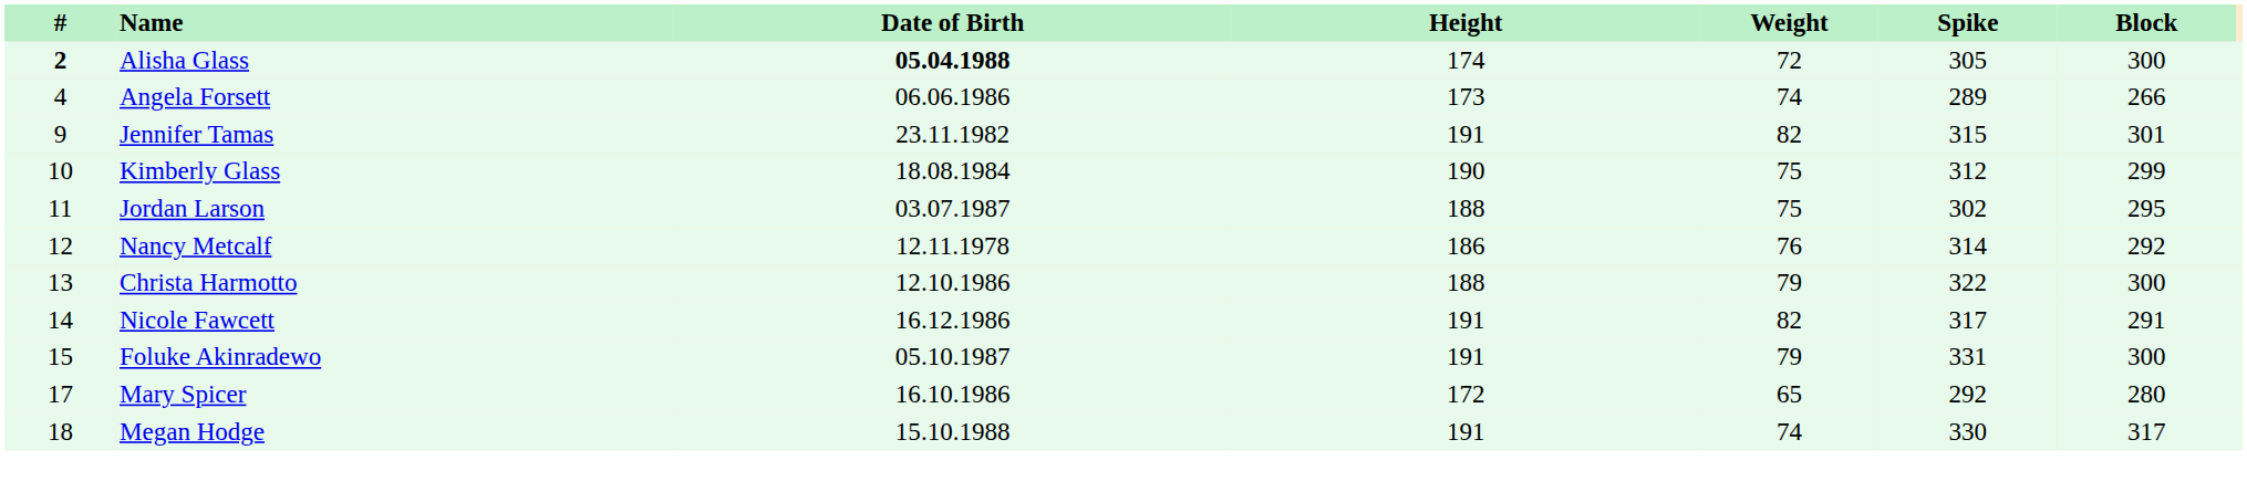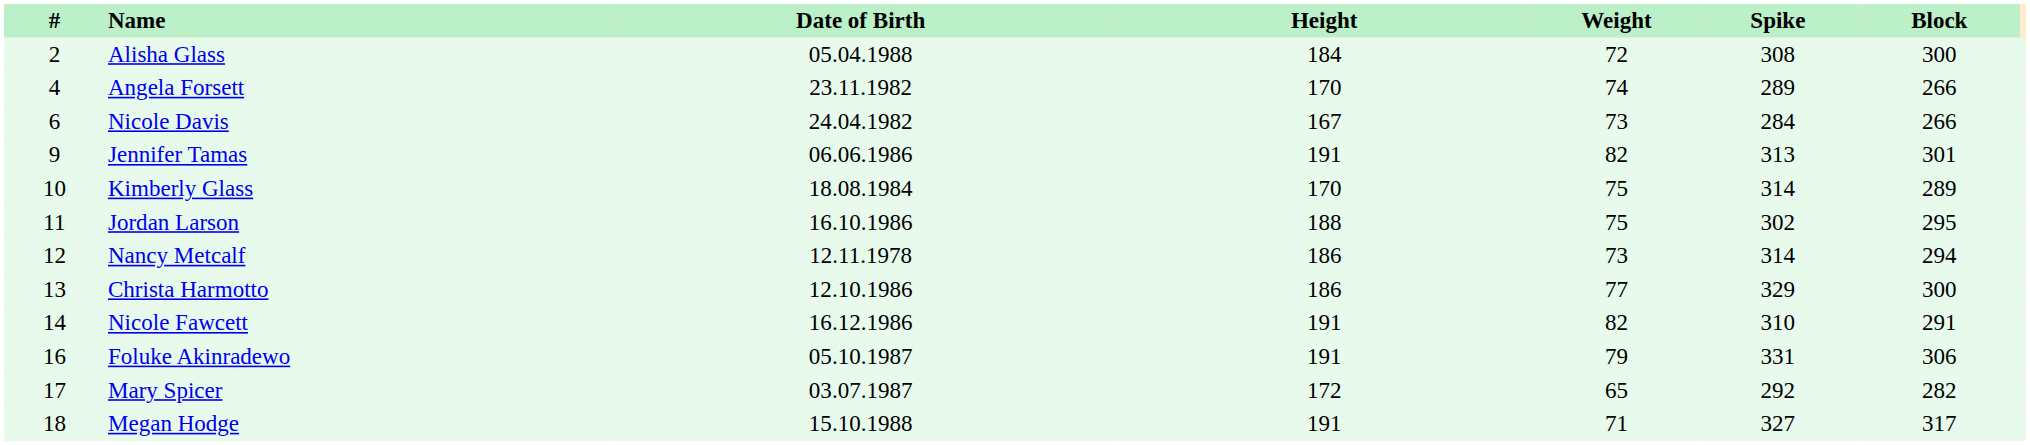Alisha Glass | #: bold -> normal
Alisha Glass | Date of Birth: bold -> normal
Alisha Glass | Height: 174 -> 184
Alisha Glass | Spike: 305 -> 308
Angela Forsett | Date of Birth: 06.06.1986 -> 23.11.1982
Angela Forsett | Height: 173 -> 170
+ row: 6 | Nicole Davis | 24.04.1982 | 167 | 73 | 284 | 266
Jennifer Tamas | Date of Birth: 23.11.1982 -> 06.06.1986
Jennifer Tamas | Spike: 315 -> 313
Kimberly Glass | Height: 190 -> 170
Kimberly Glass | Spike: 312 -> 314
Kimberly Glass | Block: 299 -> 289
Jordan Larson | Date of Birth: 03.07.1987 -> 16.10.1986
Nancy Metcalf | Weight: 76 -> 73
Nancy Metcalf | Block: 292 -> 294
Christa Harmotto | Height: 188 -> 186
Christa Harmotto | Weight: 79 -> 77
Christa Harmotto | Spike: 322 -> 329
Nicole Fawcett | Spike: 317 -> 310
Foluke Akinradewo | #: 15 -> 16
Foluke Akinradewo | Block: 300 -> 306
Mary Spicer | Date of Birth: 16.10.1986 -> 03.07.1987
Mary Spicer | Block: 280 -> 282
Megan Hodge | Weight: 74 -> 71
Megan Hodge | Spike: 330 -> 327
